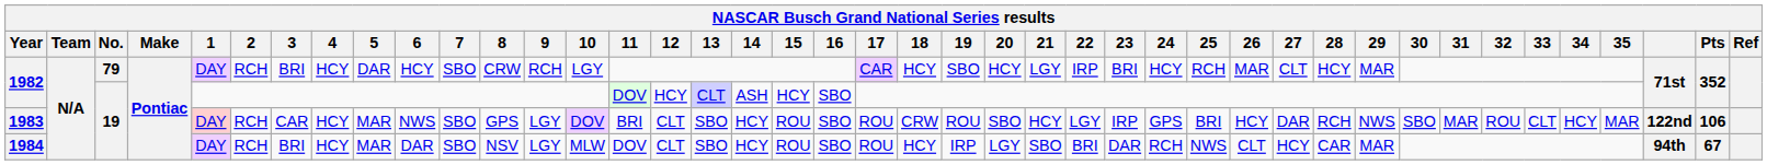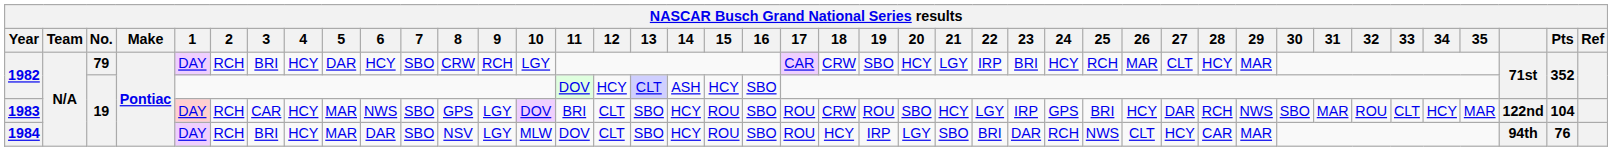1982 / 79 | 18: HCY -> CRW
1983 | Pts: 106 -> 104
1984 | Pts: 67 -> 76
